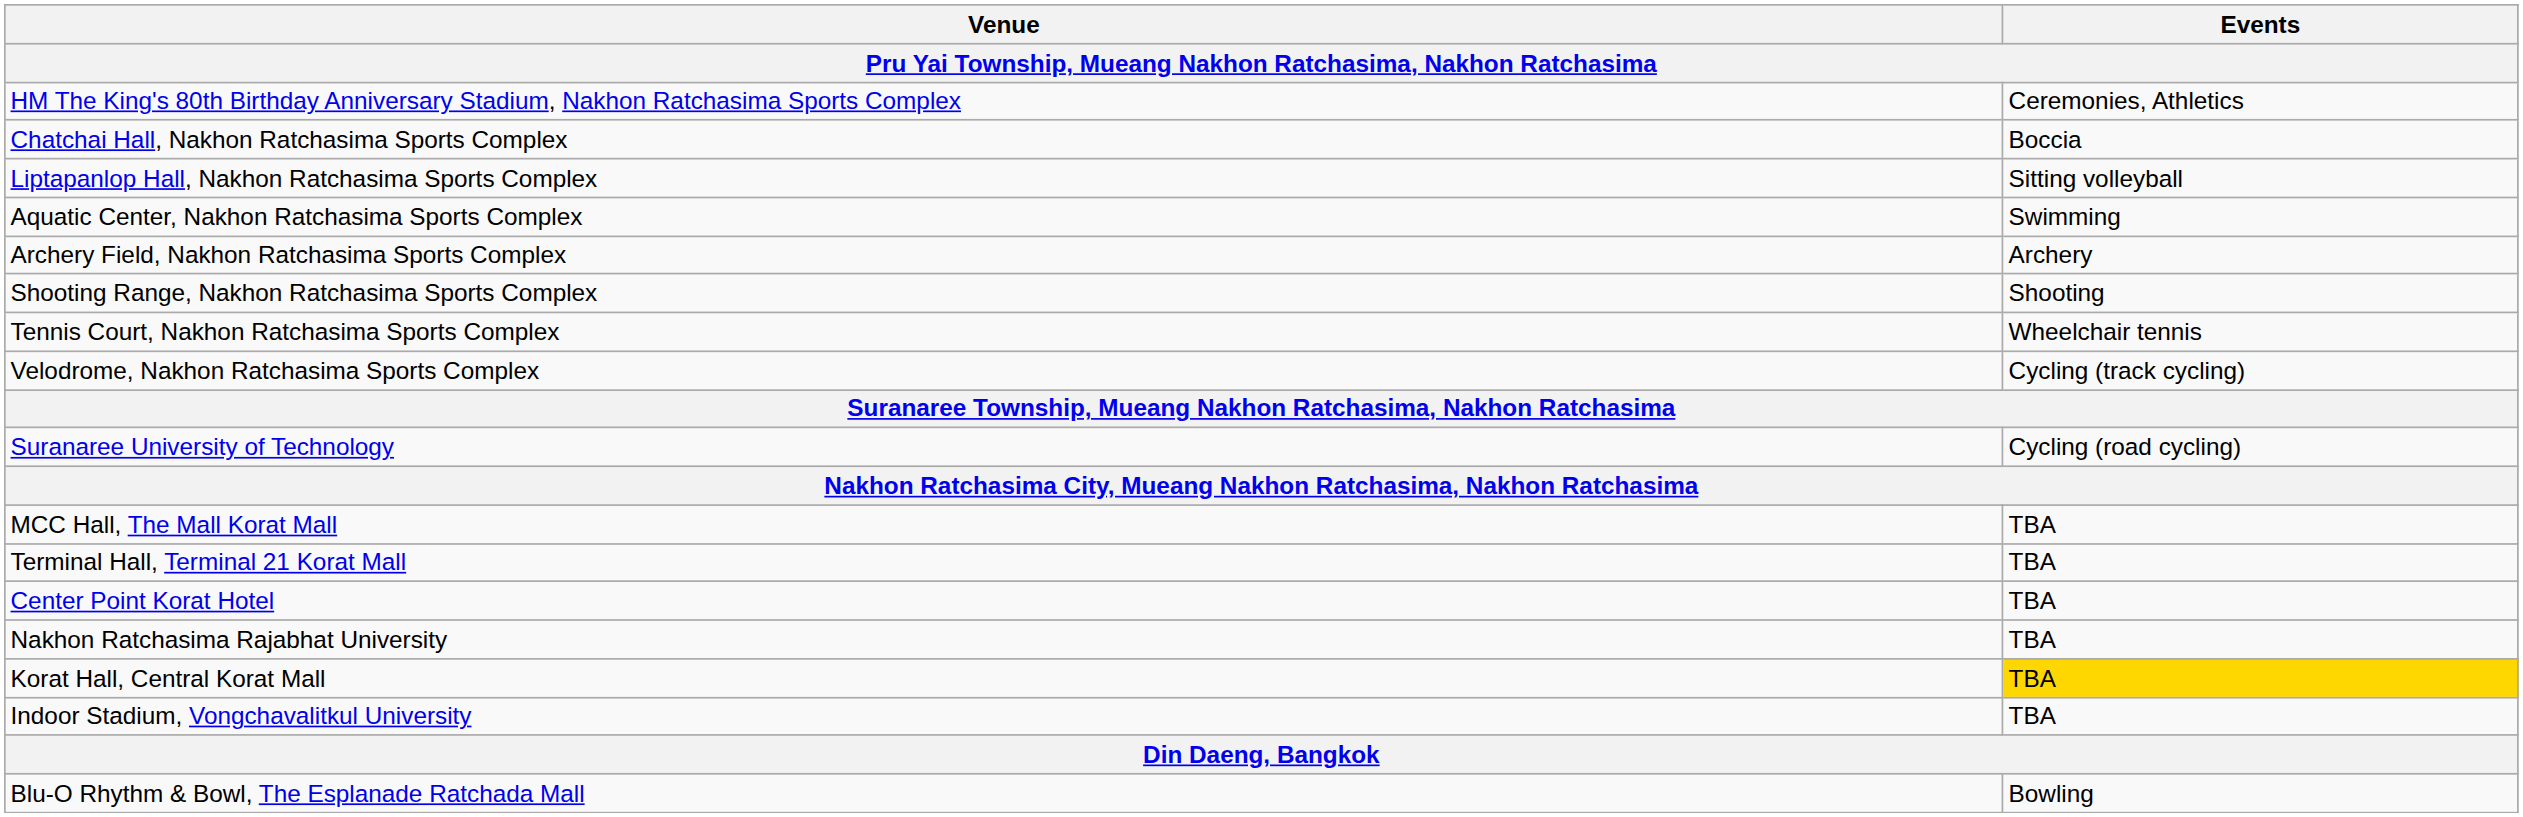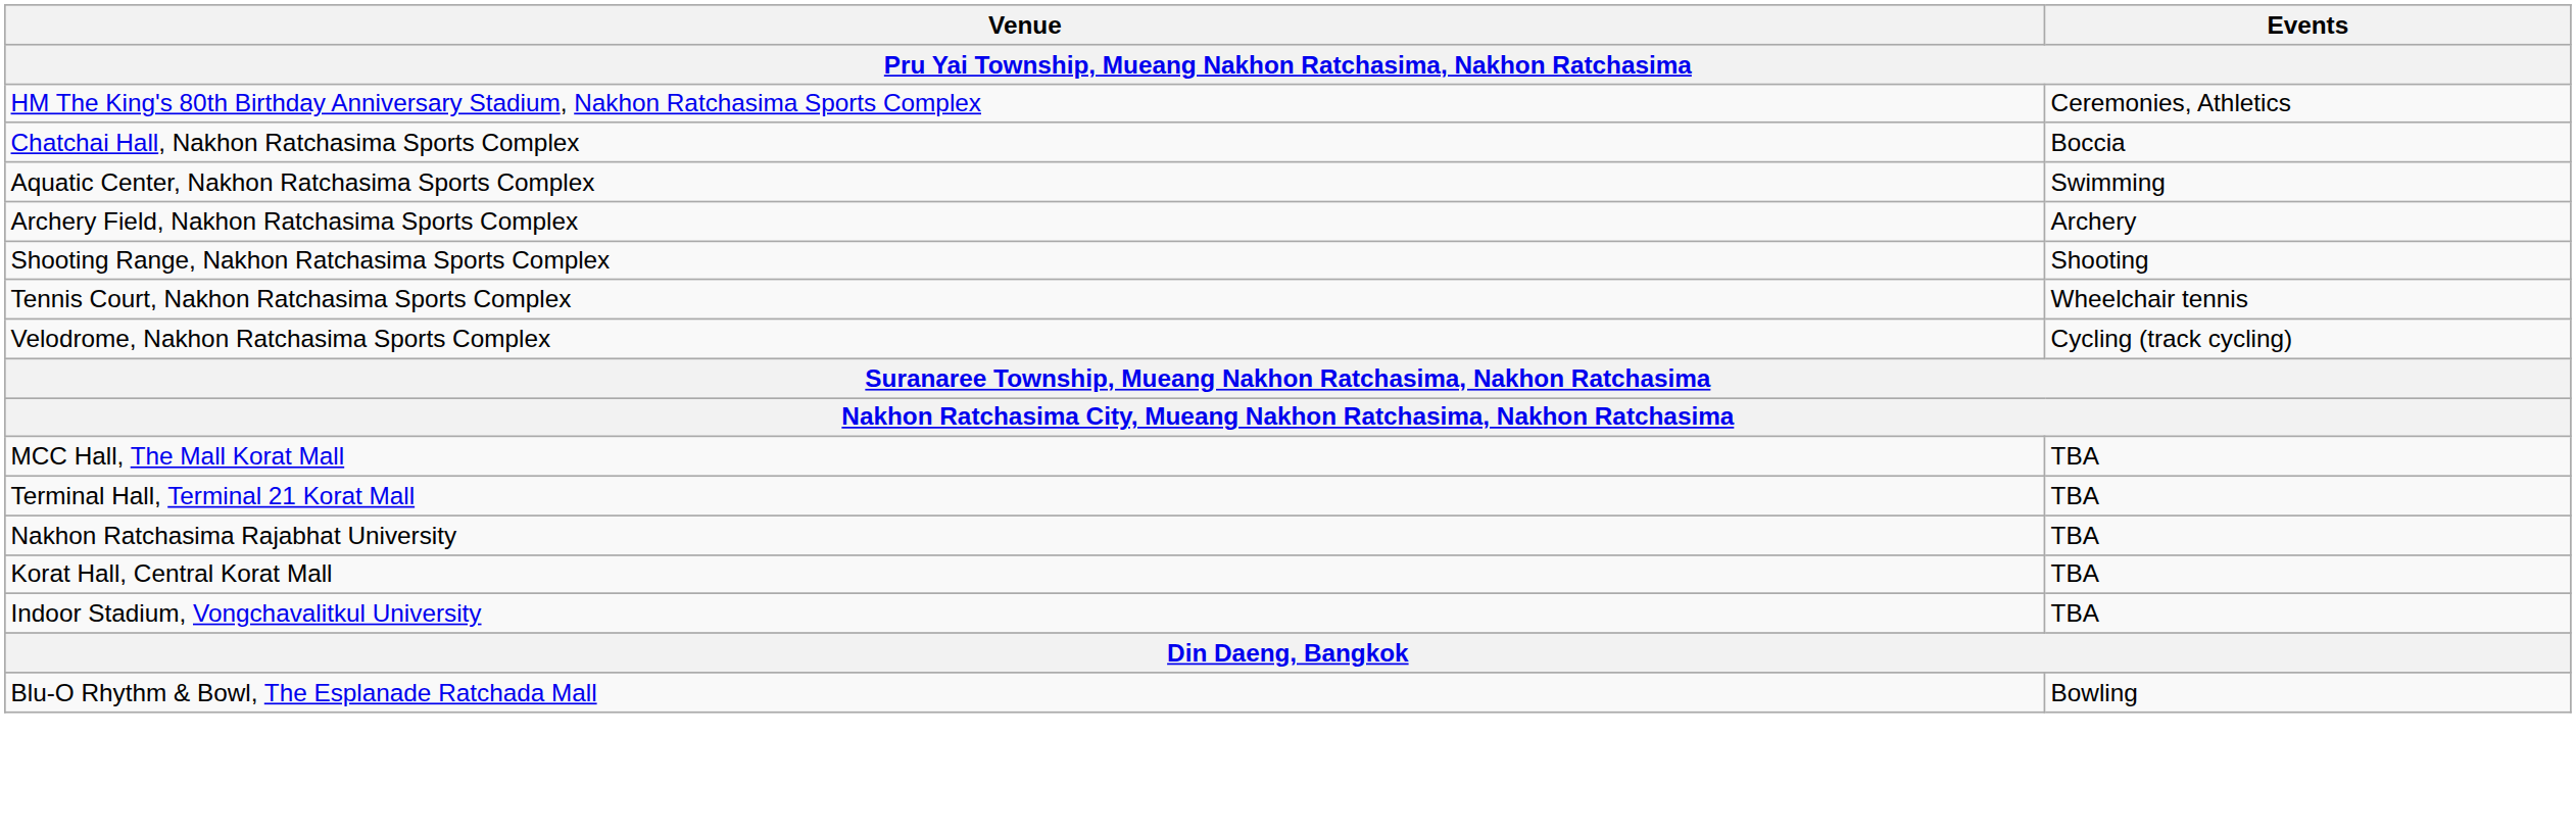- row: Liptapanlop Hall, Nakhon Ratchasima Sports Complex | Sitting volleyball
- row: Suranaree University of Technology | Cycling (road cycling)
- row: Center Point Korat Hotel | TBA
Korat Hall, Central Korat Mall | Events: gold background -> no background
